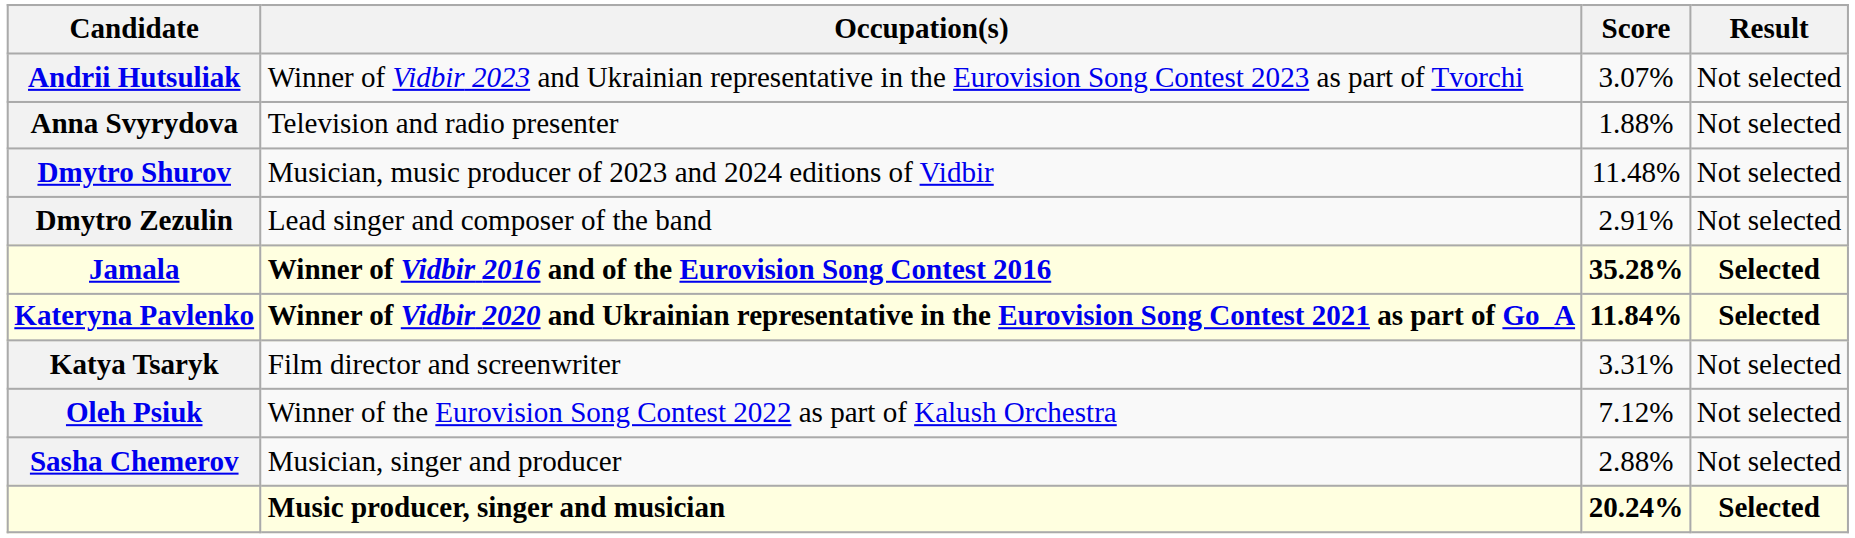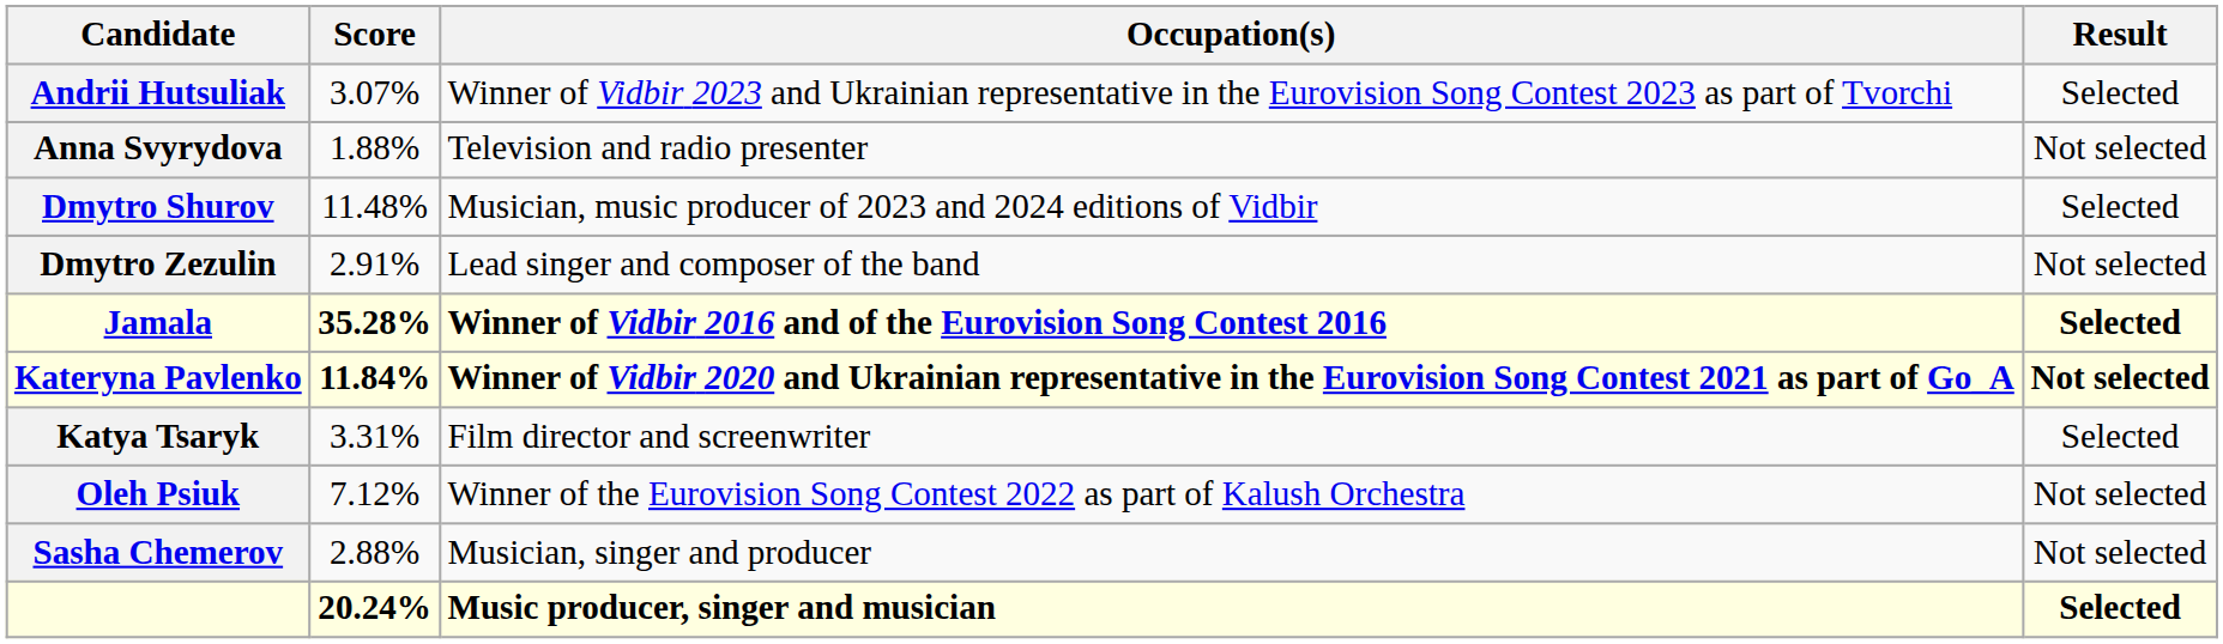columns swapped: Occupation(s) <-> Score
Andrii Hutsuliak | Result: Not selected -> Selected
Dmytro Shurov | Result: Not selected -> Selected
Kateryna Pavlenko | Result: Selected -> Not selected
Katya Tsaryk | Result: Not selected -> Selected
